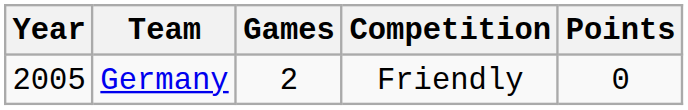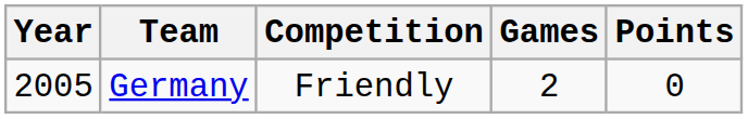columns swapped: Competition <-> Games
